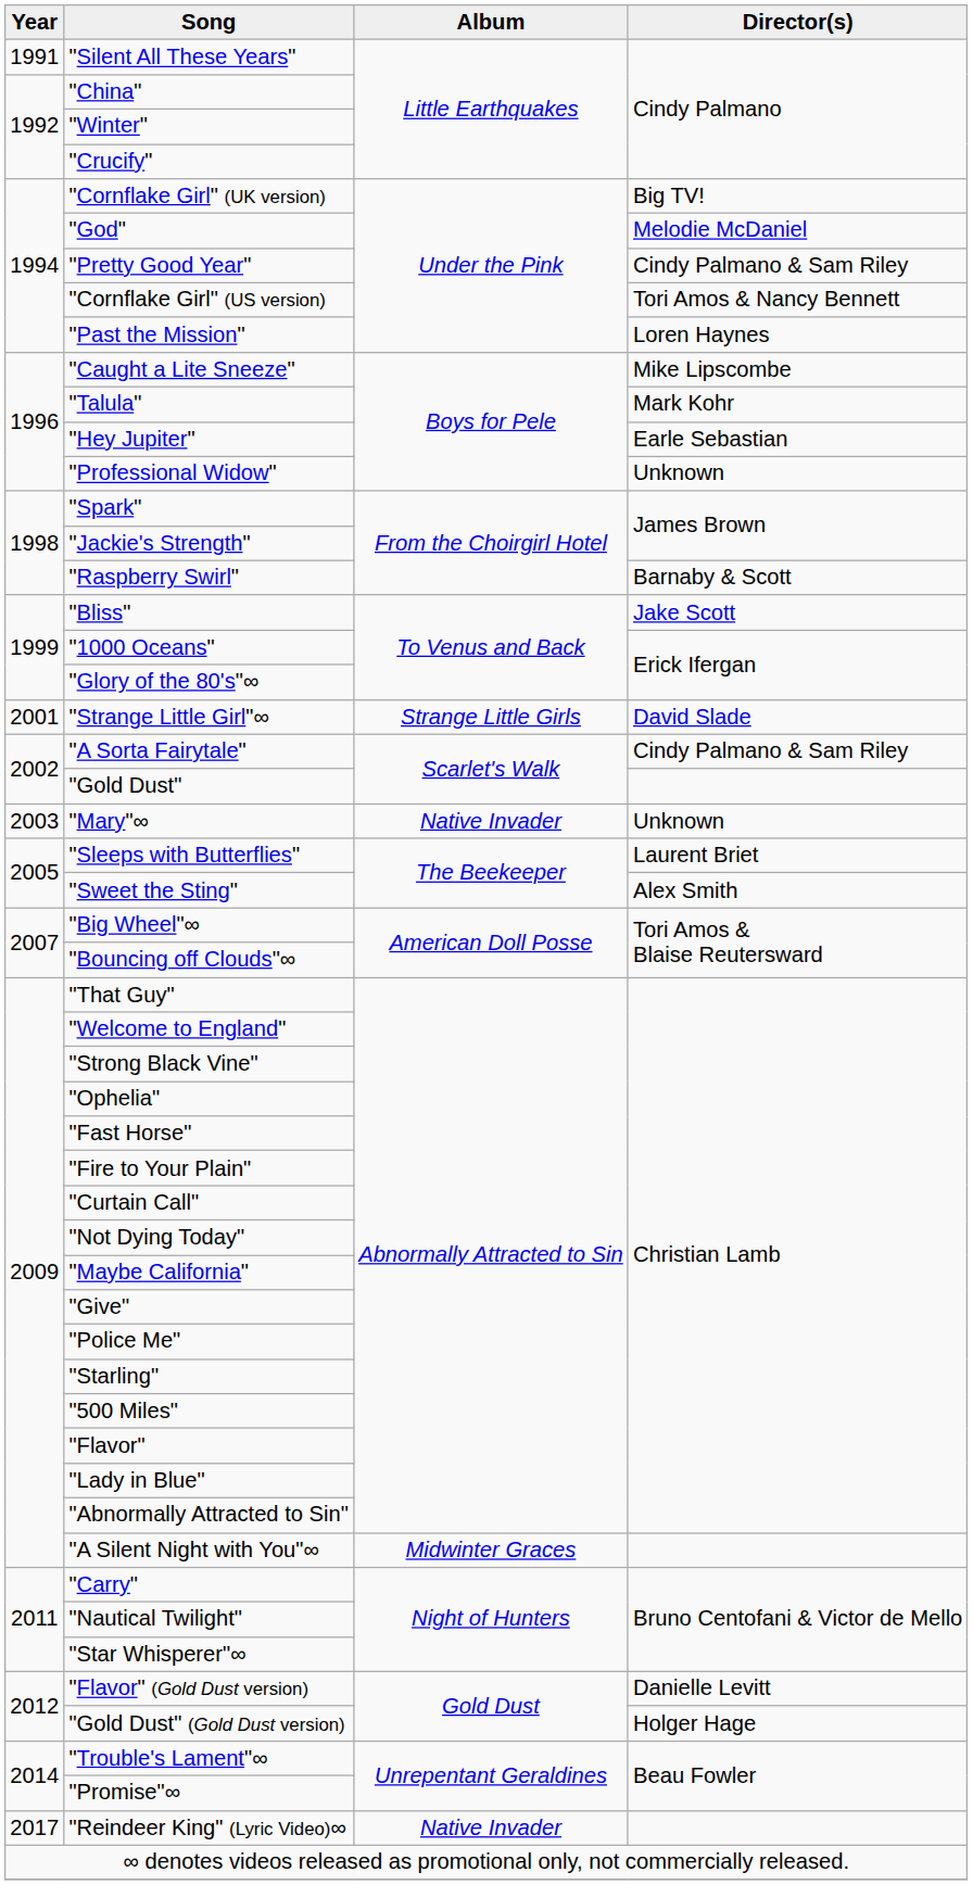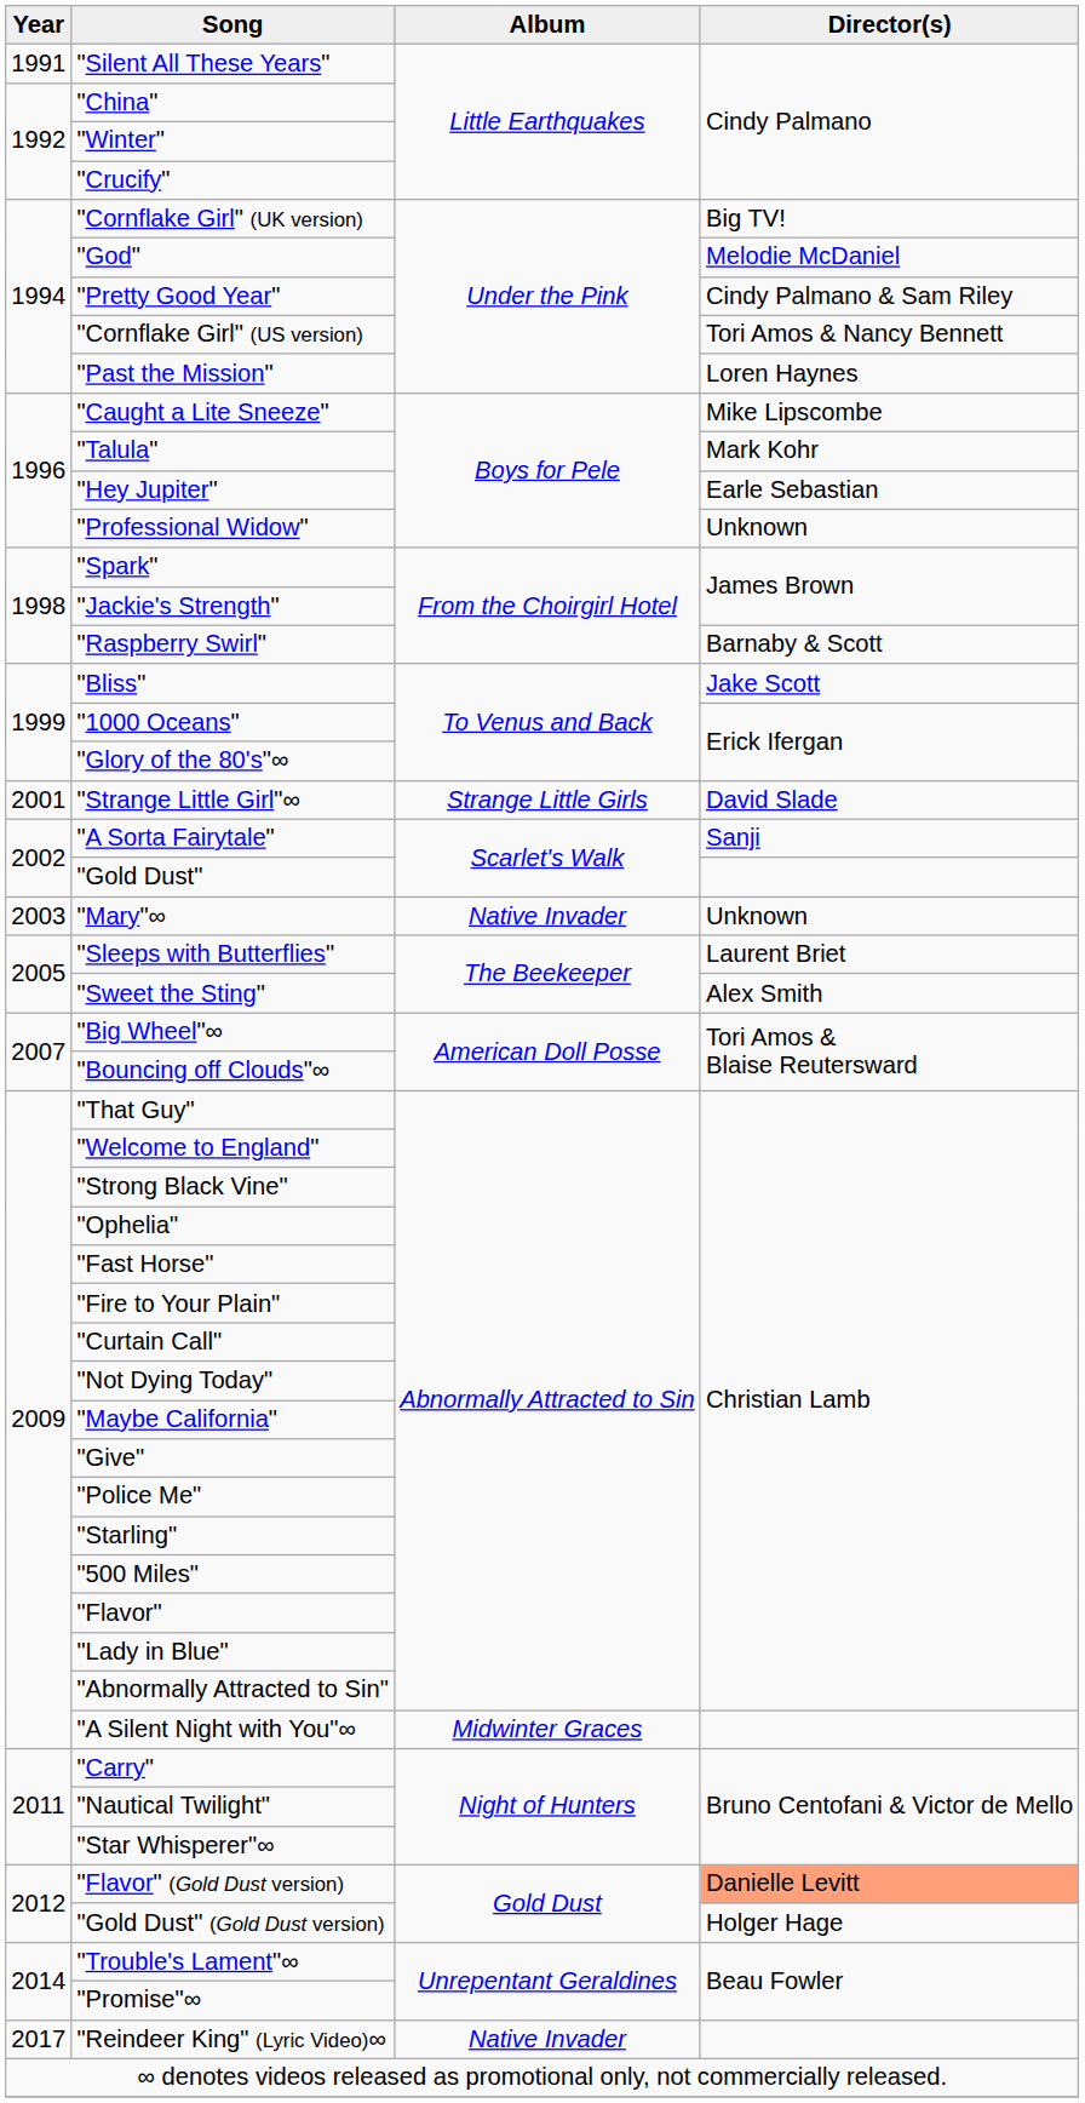"A Sorta Fairytale" | Director(s): Cindy Palmano & Sam Riley -> Sanji
"Flavor" (Gold Dust version) | Director(s): no background -> lightsalmon background
